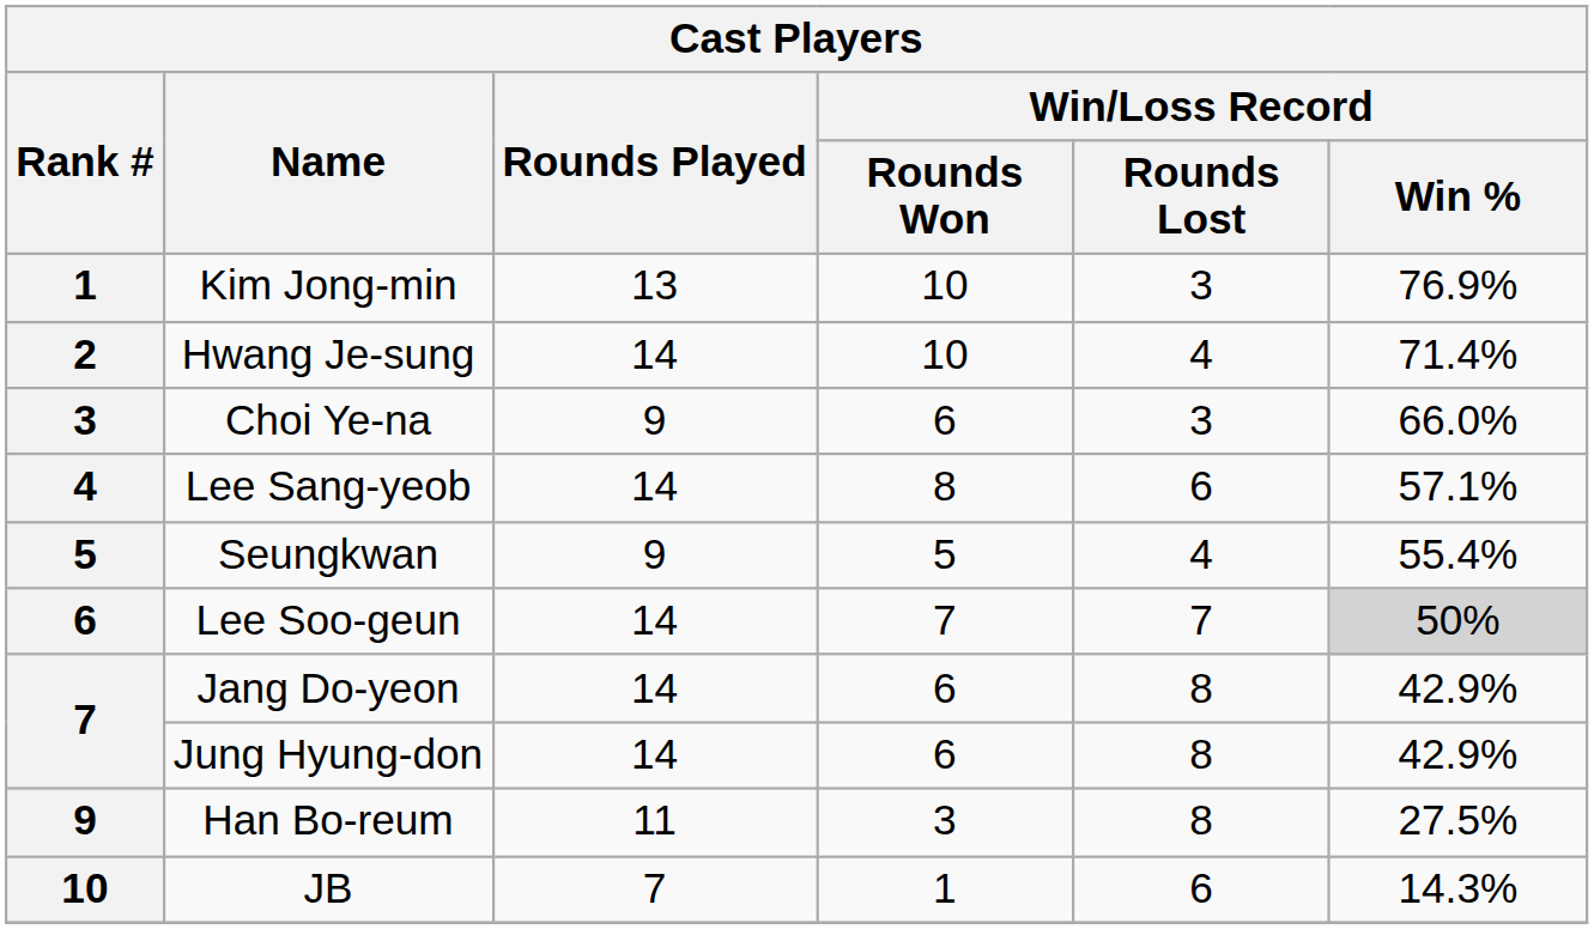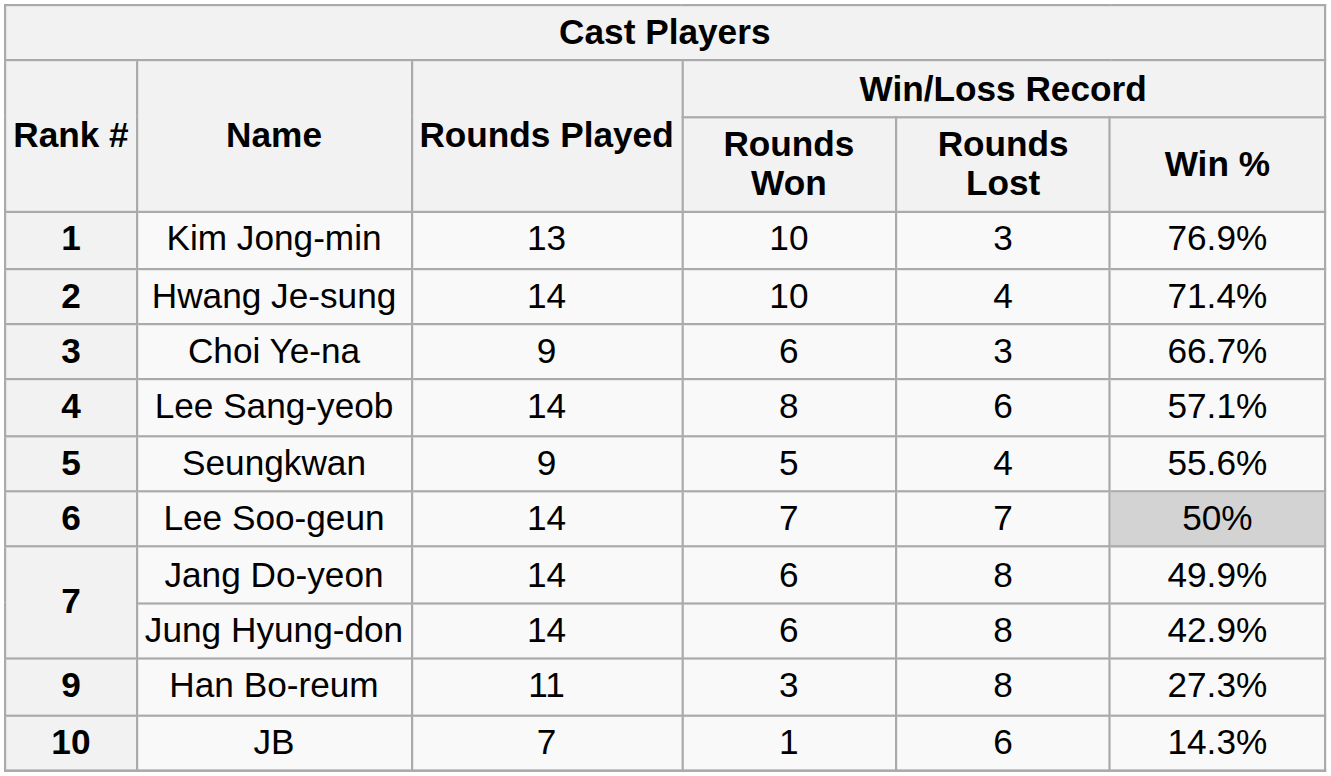Choi Ye-na | Win/Loss Record / Win %: 66.0% -> 66.7%
Seungkwan | Win/Loss Record / Win %: 55.4% -> 55.6%
Jang Do-yeon | Win/Loss Record / Win %: 42.9% -> 49.9%
Han Bo-reum | Win/Loss Record / Win %: 27.5% -> 27.3%
